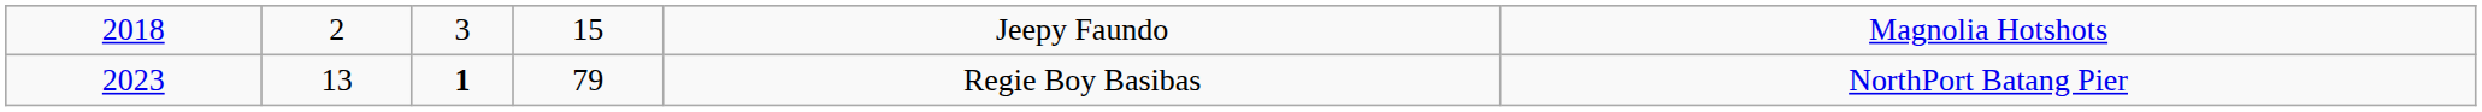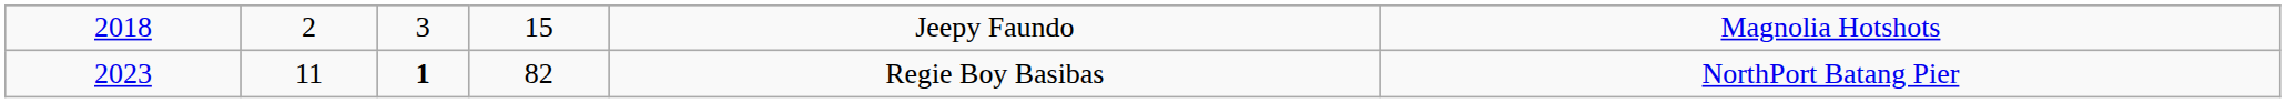2023 | column 2: 13 -> 11
2023 | column 4: 79 -> 82
